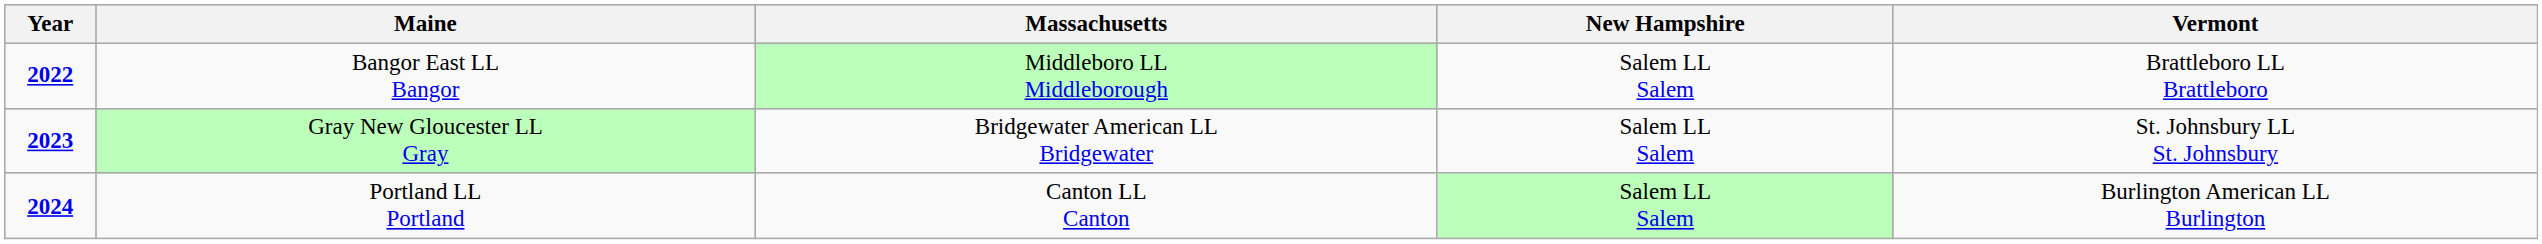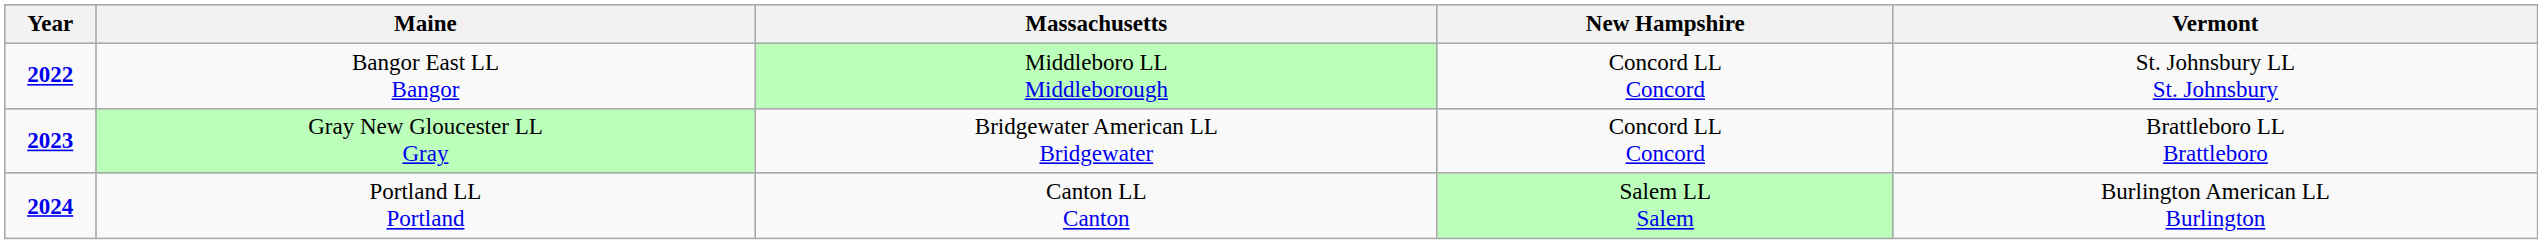Bangor East LL Bangor | New Hampshire: Salem LL Salem -> Concord LL Concord
Bangor East LL Bangor | Vermont: Brattleboro LL Brattleboro -> St. Johnsbury LL St. Johnsbury
Gray New Gloucester LL Gray | New Hampshire: Salem LL Salem -> Concord LL Concord
Gray New Gloucester LL Gray | Vermont: St. Johnsbury LL St. Johnsbury -> Brattleboro LL Brattleboro
